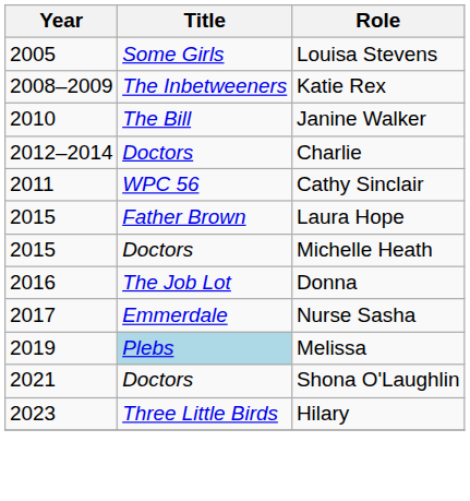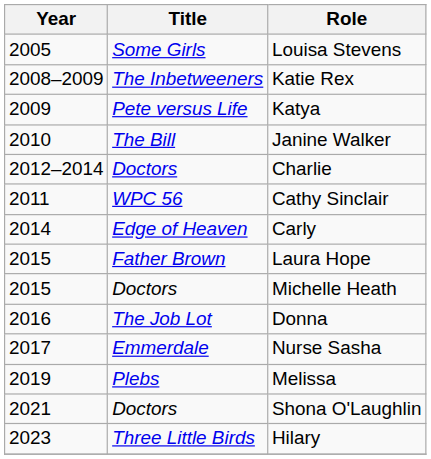+ row: 2009 | Pete versus Life | Katya
+ row: 2014 | Edge of Heaven | Carly
Melissa | Title: lightblue background -> no background
